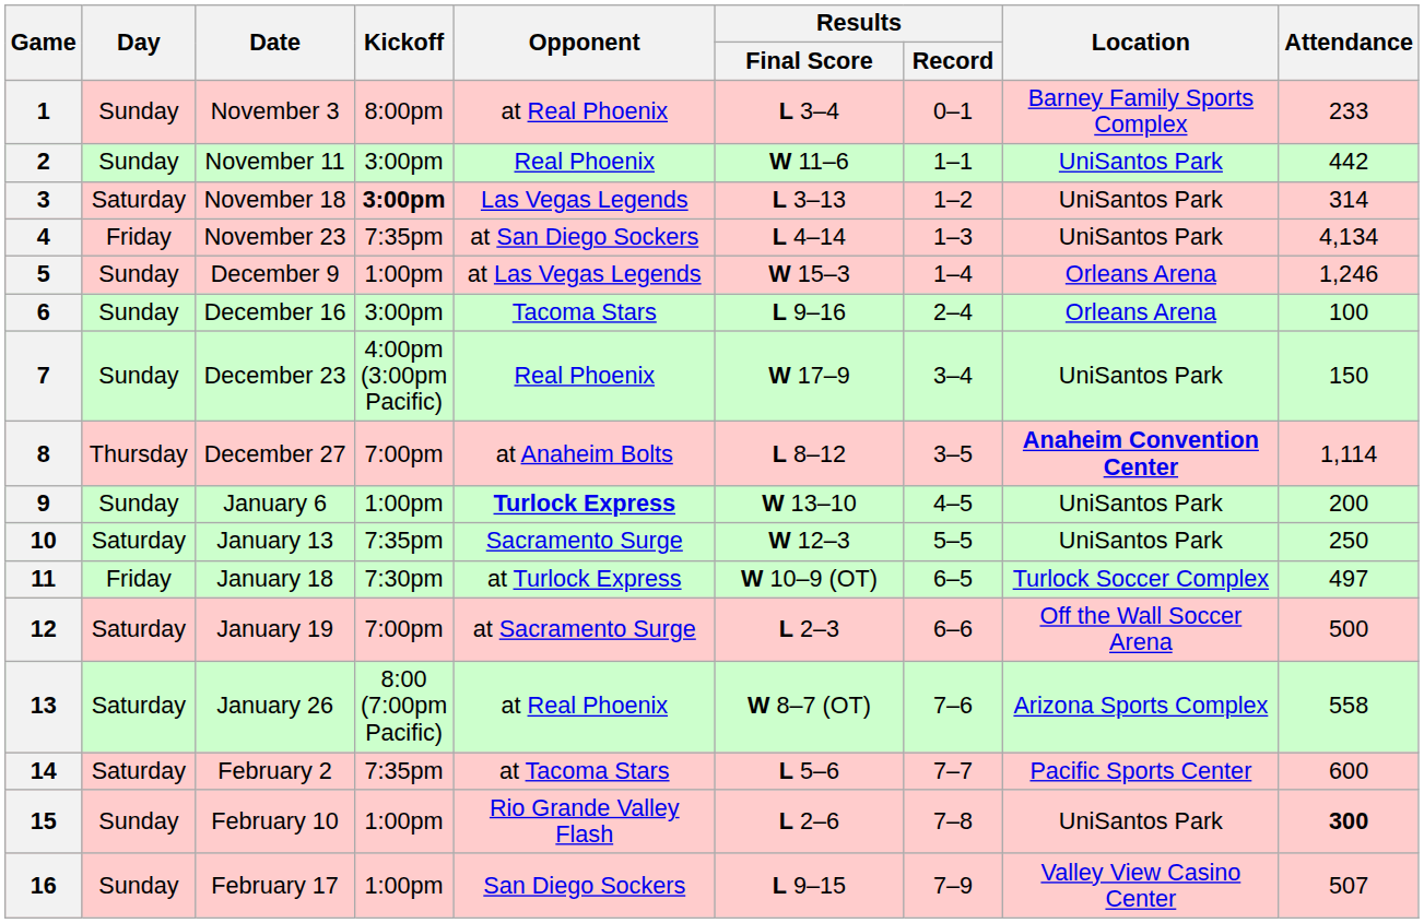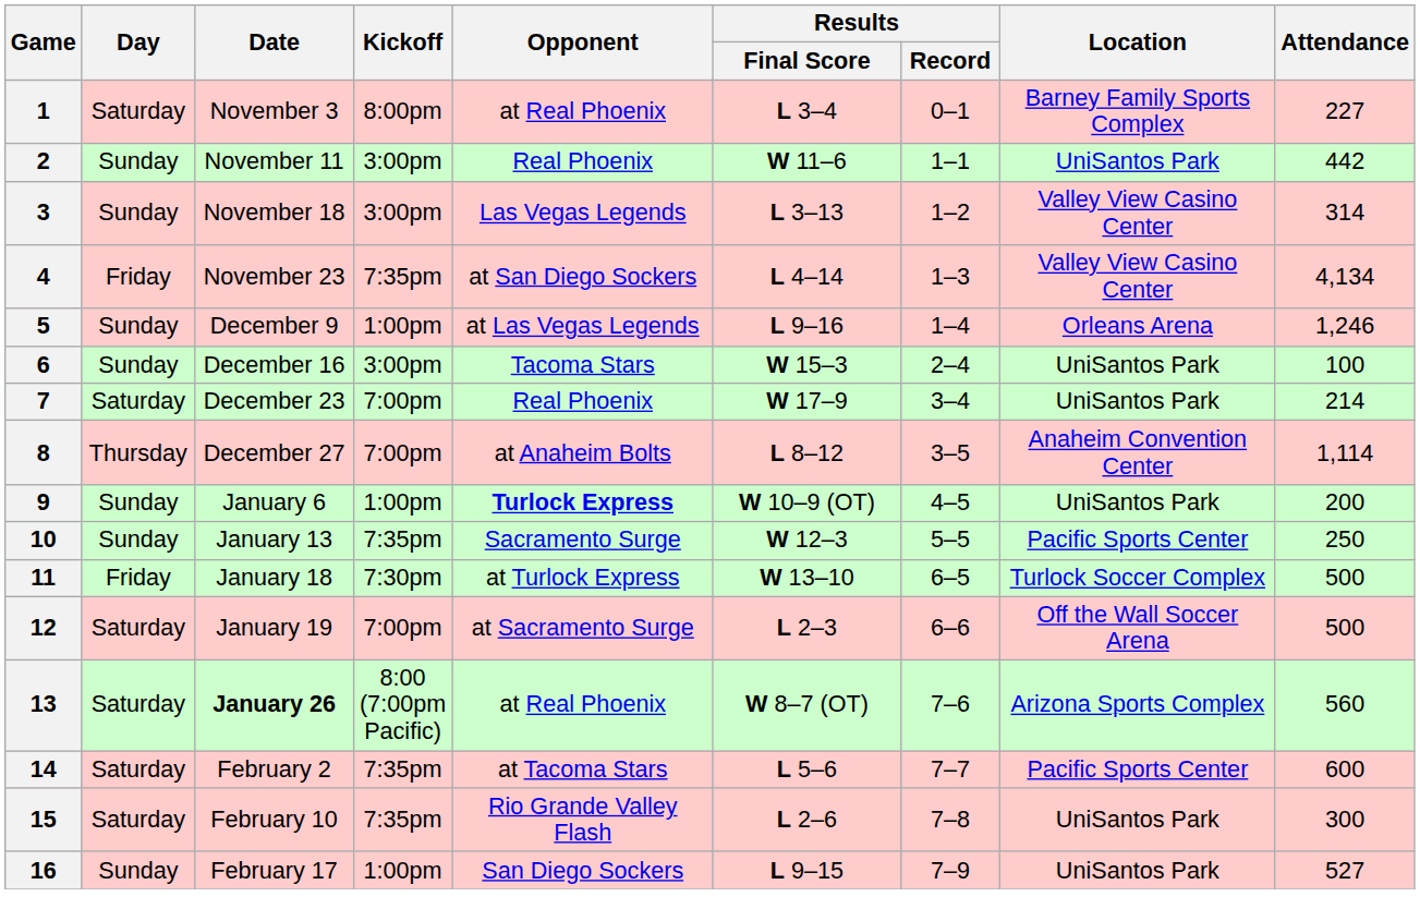1 | Day: Sunday -> Saturday
1 | Attendance: 233 -> 227
3 | Day: Saturday -> Sunday
3 | Kickoff: bold -> normal
3 | Location: UniSantos Park -> Valley View Casino Center
4 | Location: UniSantos Park -> Valley View Casino Center
5 | Results / Final Score: W 15–3 -> L 9–16
6 | Results / Final Score: L 9–16 -> W 15–3
6 | Location: Orleans Arena -> UniSantos Park
7 | Day: Sunday -> Saturday
7 | Kickoff: 4:00pm (3:00pm Pacific) -> 7:00pm
7 | Attendance: 150 -> 214
8 | Location: bold -> normal
9 | Results / Final Score: W 13–10 -> W 10–9 (OT)
10 | Day: Saturday -> Sunday
10 | Location: UniSantos Park -> Pacific Sports Center
11 | Results / Final Score: W 10–9 (OT) -> W 13–10
11 | Attendance: 497 -> 500
13 | Date: normal -> bold
13 | Attendance: 558 -> 560
15 | Day: Sunday -> Saturday
15 | Kickoff: 1:00pm -> 7:35pm
15 | Attendance: bold -> normal
16 | Location: Valley View Casino Center -> UniSantos Park
16 | Attendance: 507 -> 527
